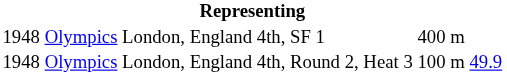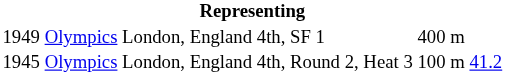4th, SF 1 | column 1: 1948 -> 1949
4th, Round 2, Heat 3 | column 1: 1948 -> 1945
4th, Round 2, Heat 3 | column 6: 49.9 -> 41.2
